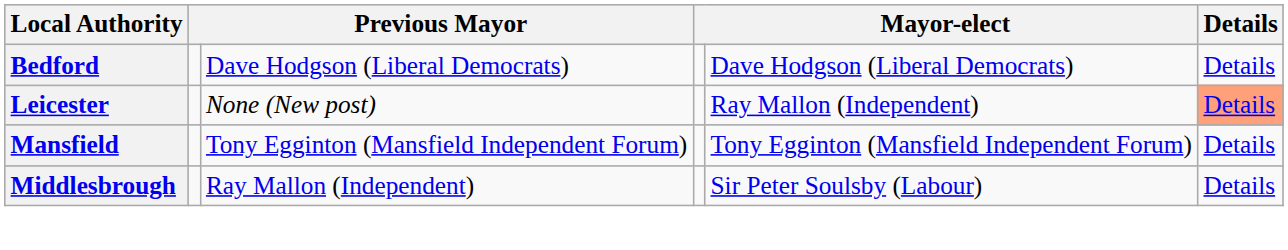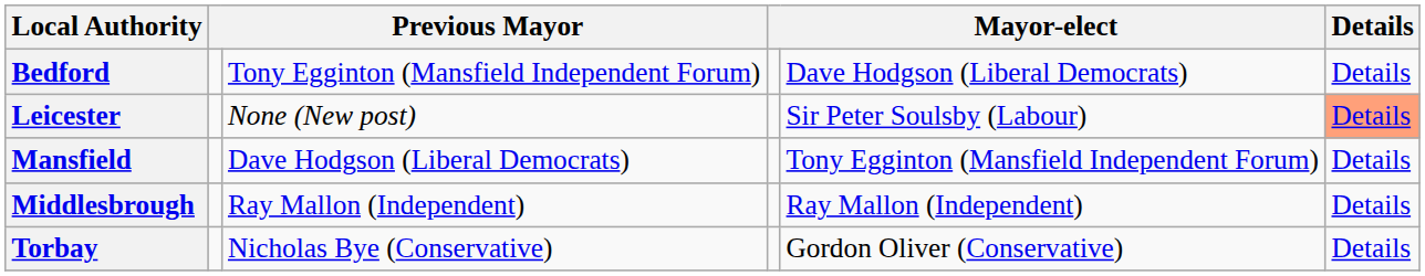Bedford | column 3: Dave Hodgson (Liberal Democrats) -> Tony Egginton (Mansfield Independent Forum)
Leicester | column 5: Ray Mallon (Independent) -> Sir Peter Soulsby (Labour)
Mansfield | column 3: Tony Egginton (Mansfield Independent Forum) -> Dave Hodgson (Liberal Democrats)
Middlesbrough | column 5: Sir Peter Soulsby (Labour) -> Ray Mallon (Independent)
+ row: Torbay | Nicholas Bye (Conservative) | Gordon Oliver (Conservative) | Details
